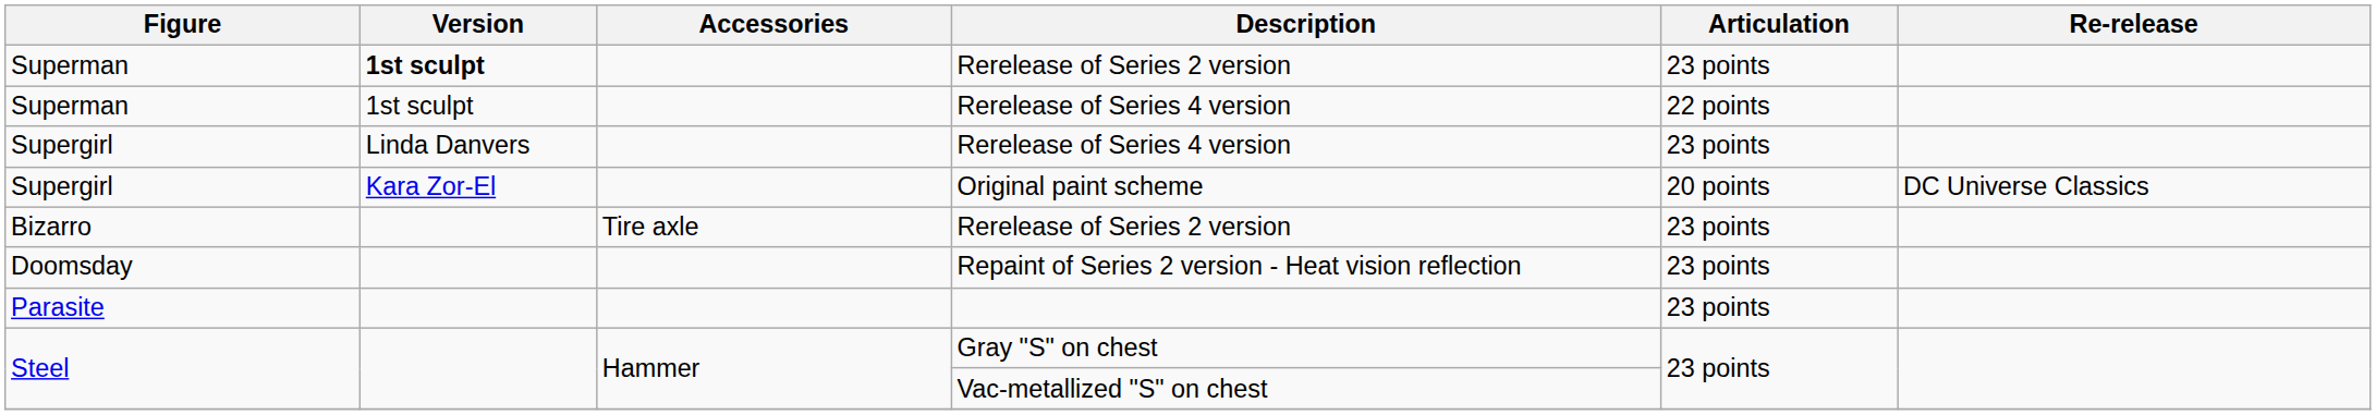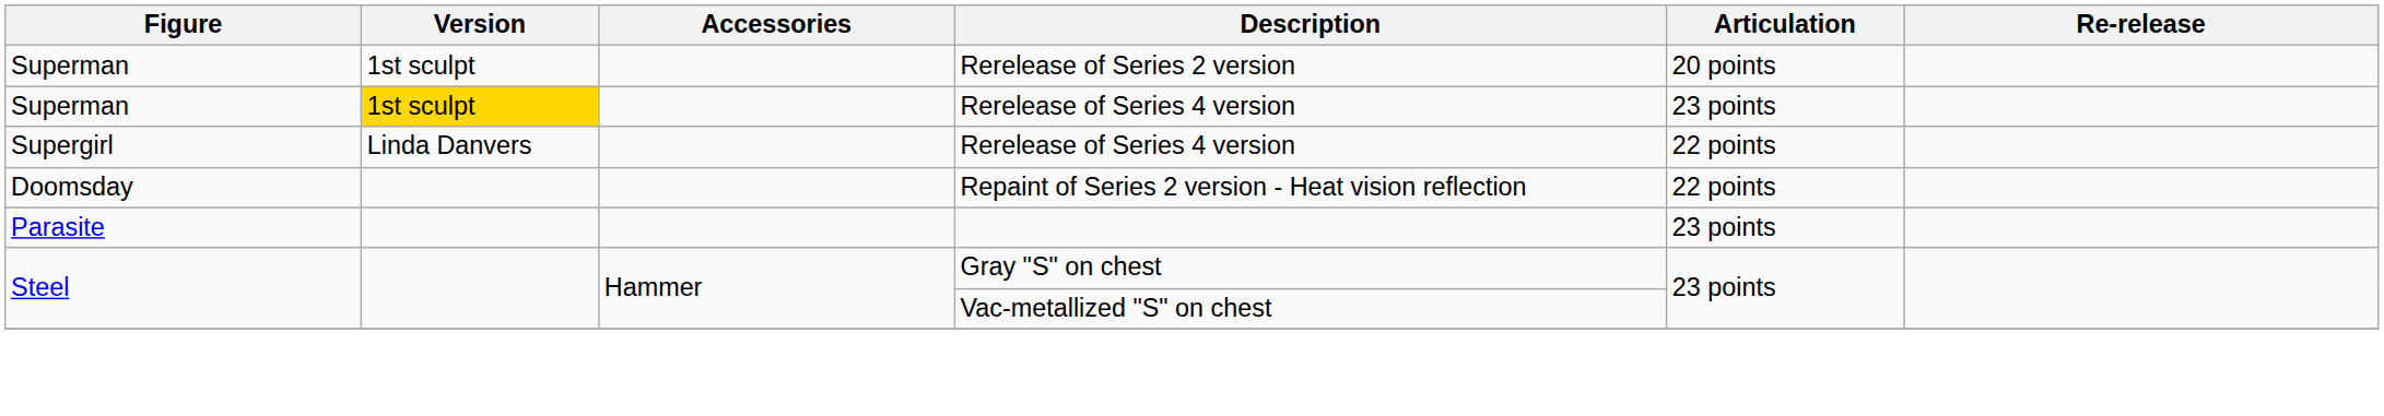Superman / Rerelease of Series 2 version | Version: bold -> normal
Superman / Rerelease of Series 2 version | Articulation: 23 points -> 20 points
Superman / Rerelease of Series 4 version | Version: no background -> gold background
Superman / Rerelease of Series 4 version | Articulation: 22 points -> 23 points
Supergirl / Rerelease of Series 4 version | Articulation: 23 points -> 22 points
- row: Supergirl | Kara Zor-El | Original paint scheme | 20 points | DC Universe Classics
- row: Bizarro | Tire axle | Rerelease of Series 2 version | 23 points
Repaint of Series 2 version - Heat vision reflection | Articulation: 23 points -> 22 points
